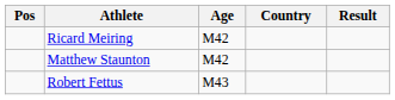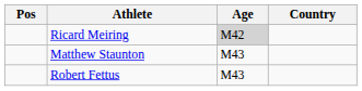- column: Result
Ricard Meiring | Age: no background -> lightgrey background
Matthew Staunton | Age: M42 -> M43
